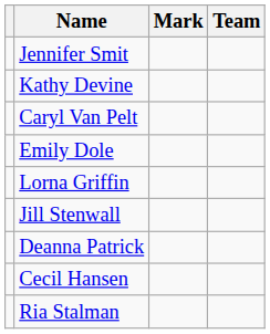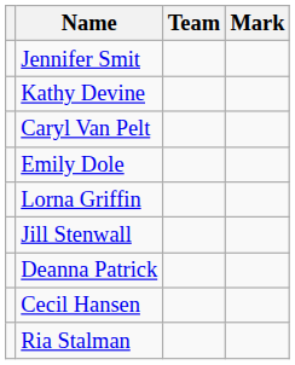columns swapped: Team <-> Mark
